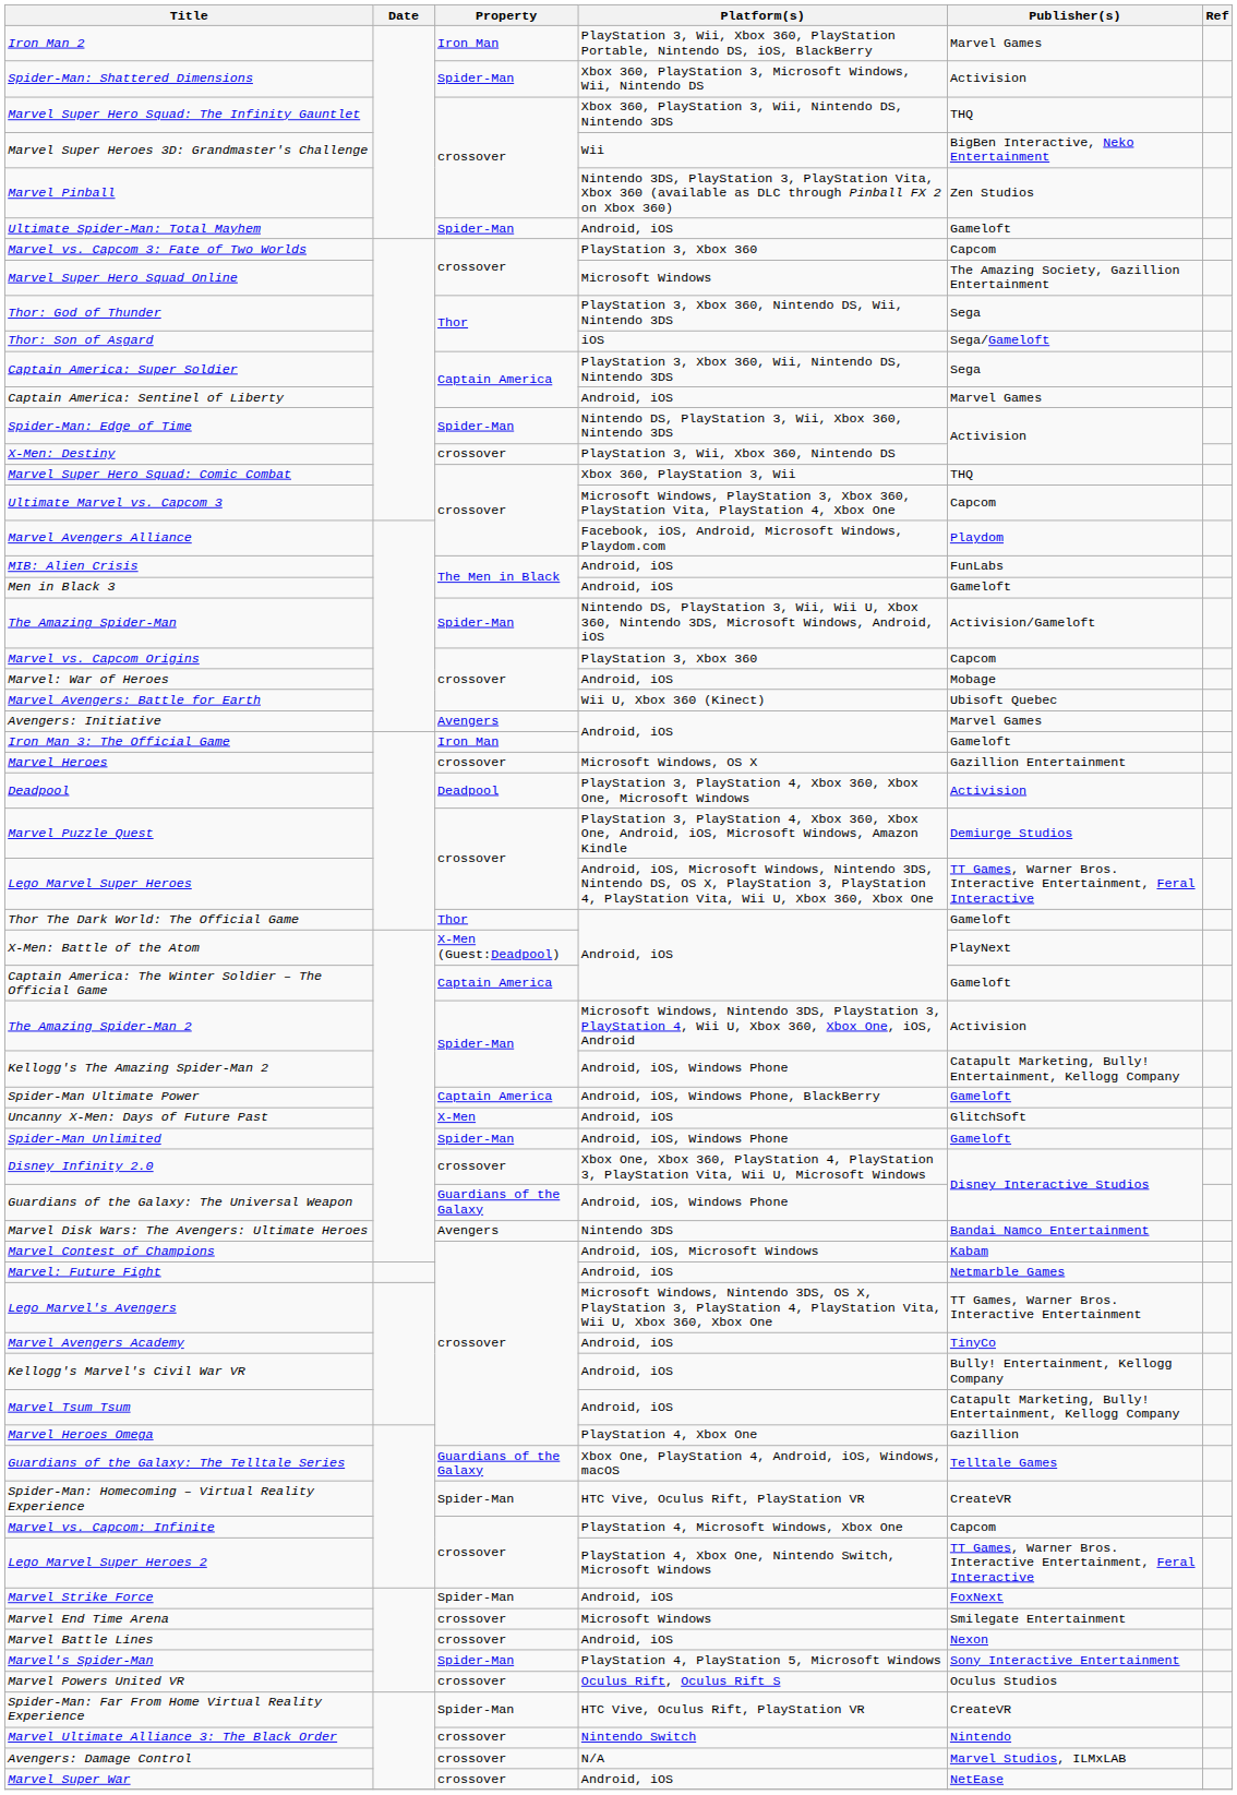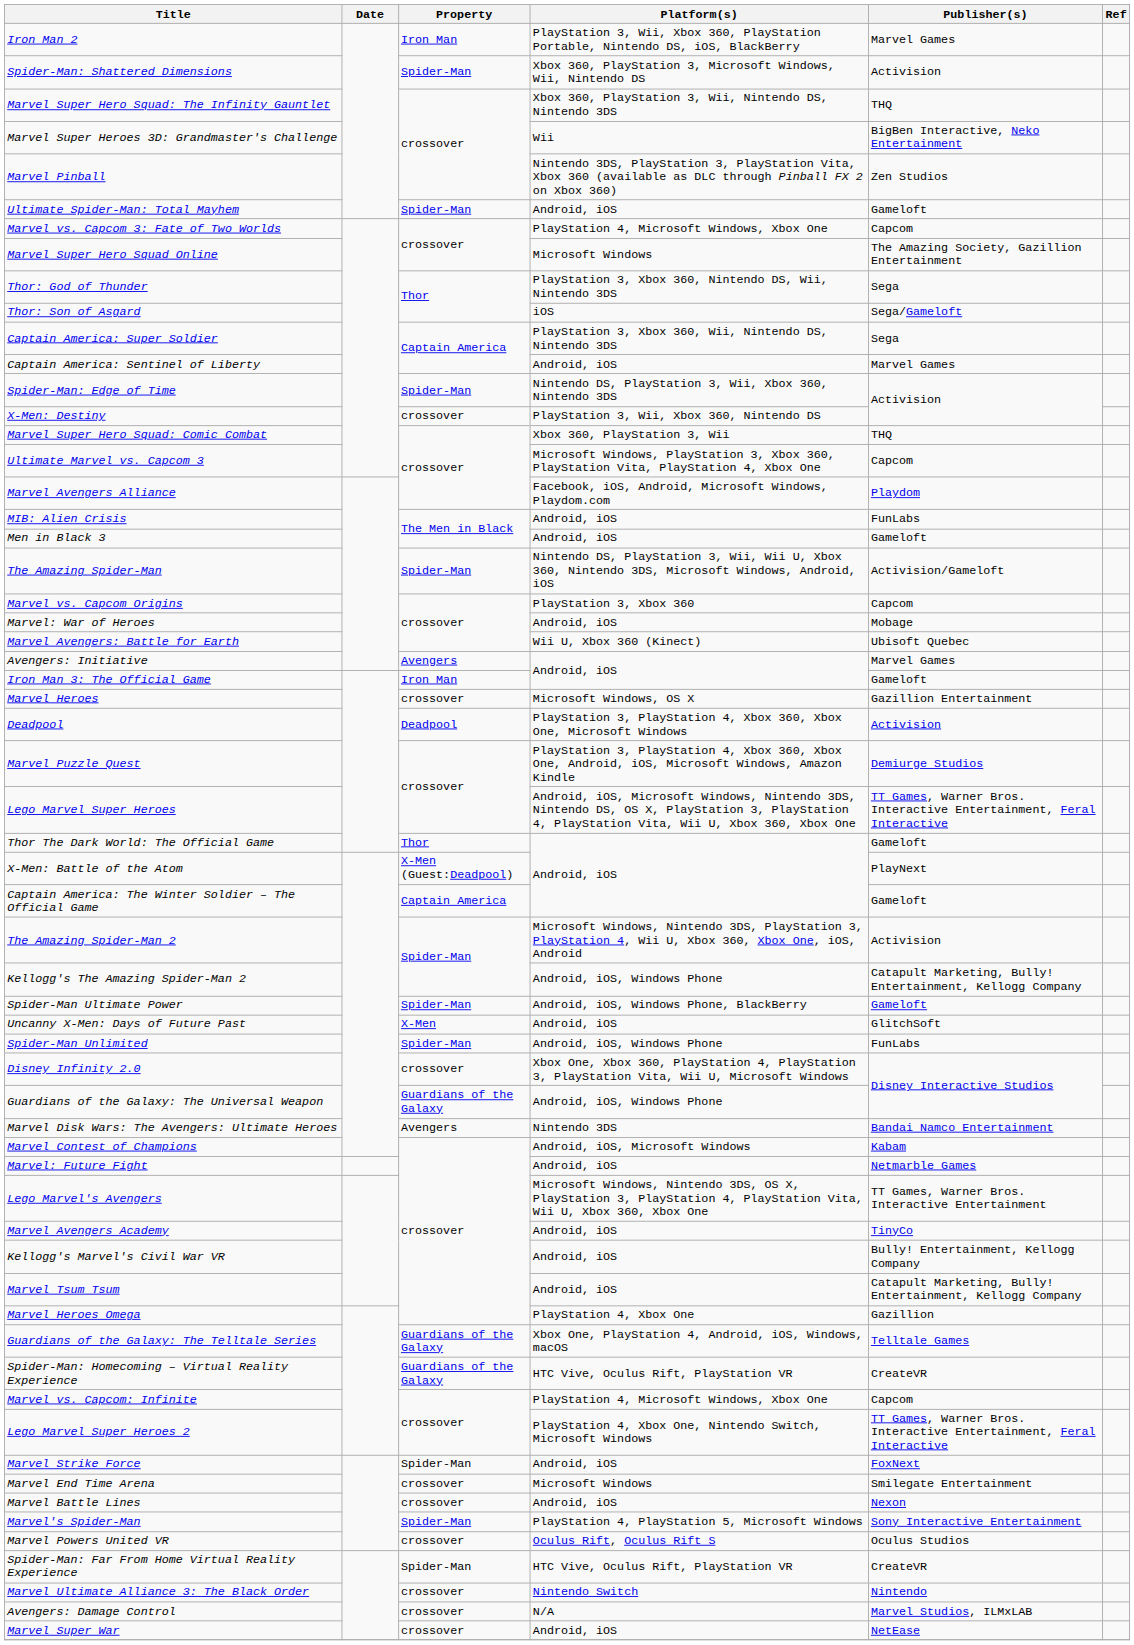Marvel vs. Capcom 3: Fate of Two Worlds | Platform(s): PlayStation 3, Xbox 360 -> PlayStation 4, Microsoft Windows, Xbox One
Spider-Man Ultimate Power | Property: Captain America -> Spider-Man
Spider-Man Unlimited | Publisher(s): Gameloft -> FunLabs
Spider-Man: Homecoming – Virtual Reality Experience | Property: Spider-Man -> Guardians of the Galaxy
